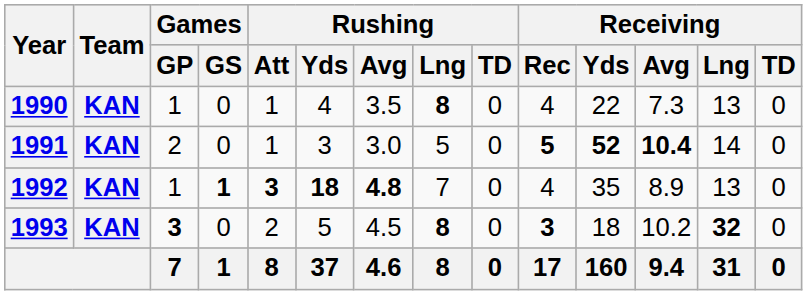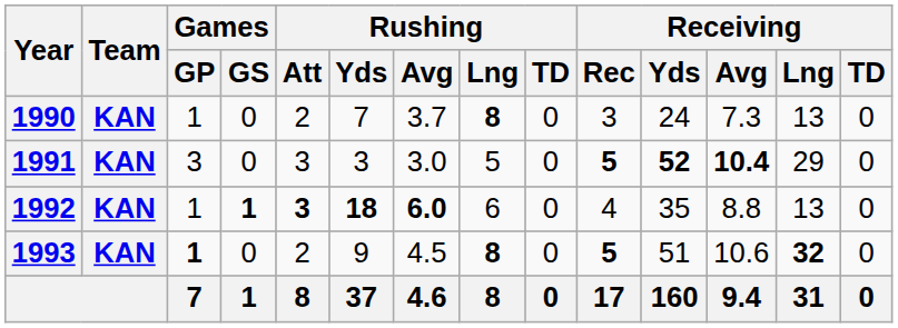1990 | Rushing / Att: 1 -> 2
1990 | Rushing / Yds: 4 -> 7
1990 | Rushing / Avg: 3.5 -> 3.7
1990 | Receiving / Rec: 4 -> 3
1990 | Receiving / Yds: 22 -> 24
1991 | Games / GP: 2 -> 3
1991 | Rushing / Att: 1 -> 3
1991 | Receiving / Lng: 14 -> 29
1992 | Rushing / Avg: 4.8 -> 6.0
1992 | Rushing / Lng: 7 -> 6
1992 | Receiving / Avg: 8.9 -> 8.8
1993 | Games / GP: 3 -> 1
1993 | Rushing / Yds: 5 -> 9
1993 | Receiving / Rec: 3 -> 5
1993 | Receiving / Yds: 18 -> 51
1993 | Receiving / Avg: 10.2 -> 10.6
